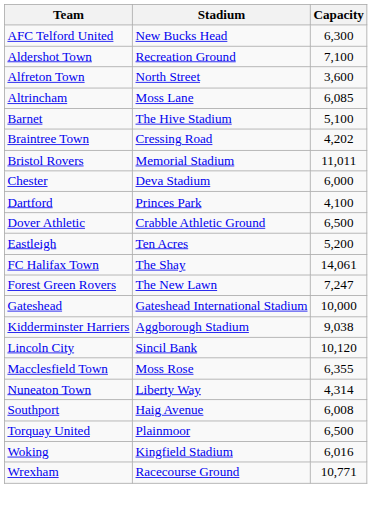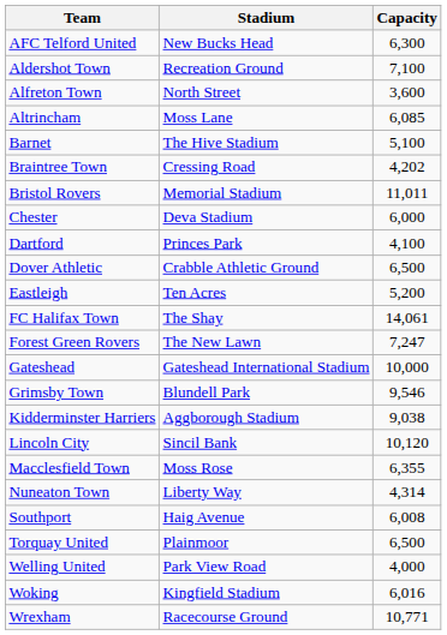+ row: Grimsby Town | Blundell Park | 9,546
+ row: Welling United | Park View Road | 4,000
